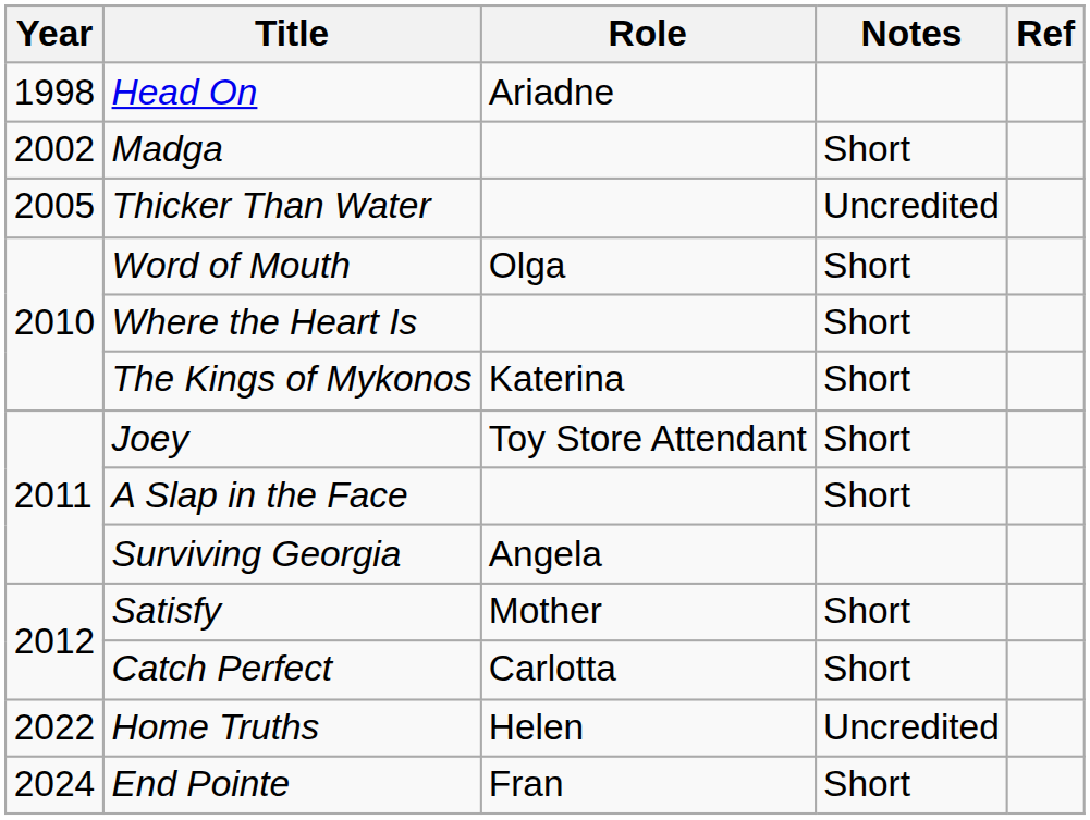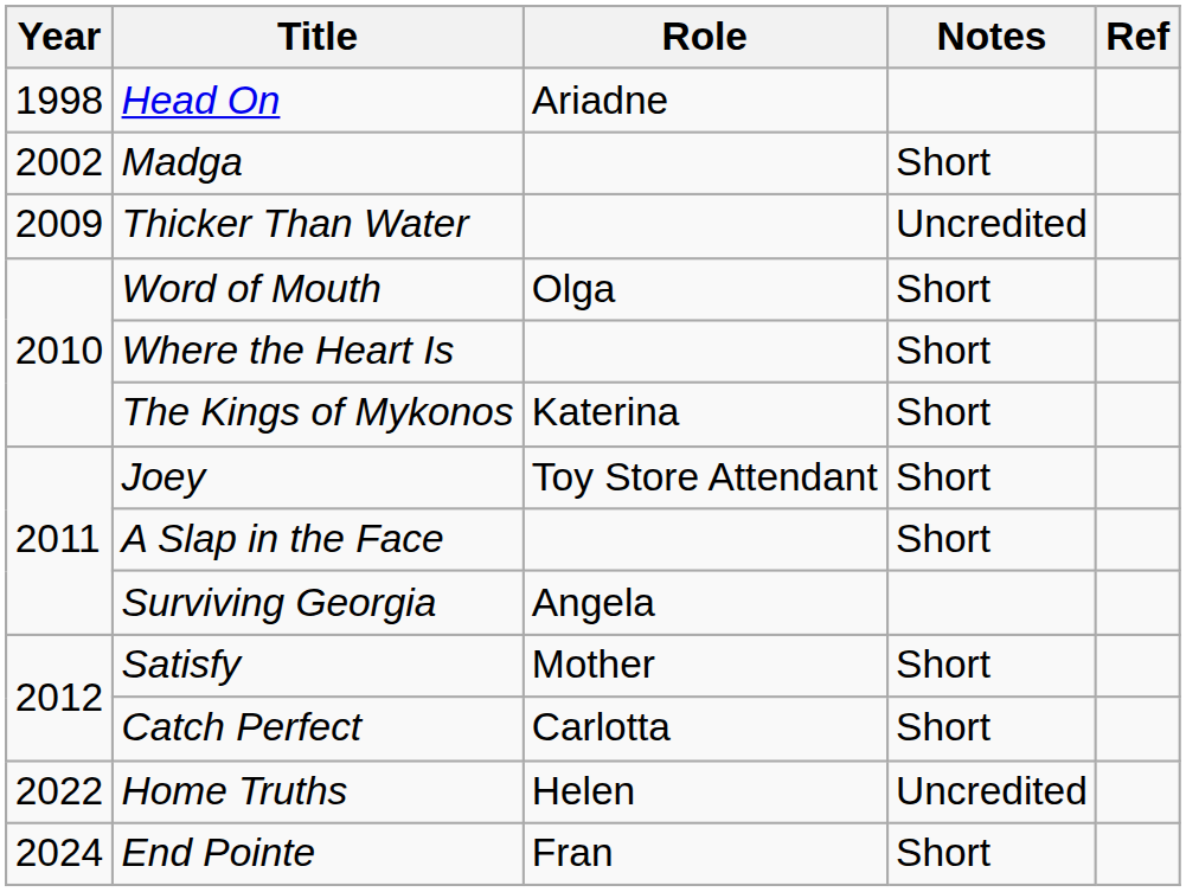Thicker Than Water | Year: 2005 -> 2009
